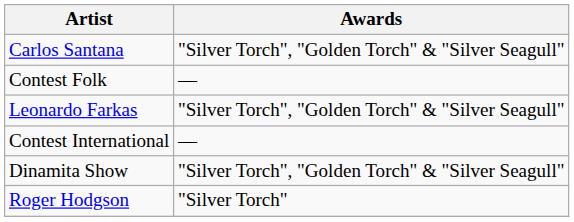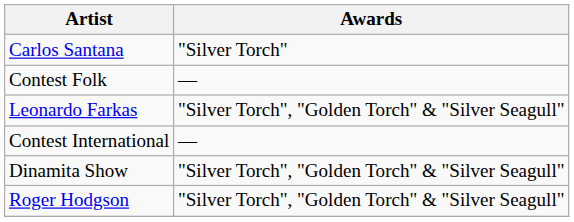Carlos Santana | Awards: "Silver Torch", "Golden Torch" & "Silver Seagull" -> "Silver Torch"
Roger Hodgson | Awards: "Silver Torch" -> "Silver Torch", "Golden Torch" & "Silver Seagull"
